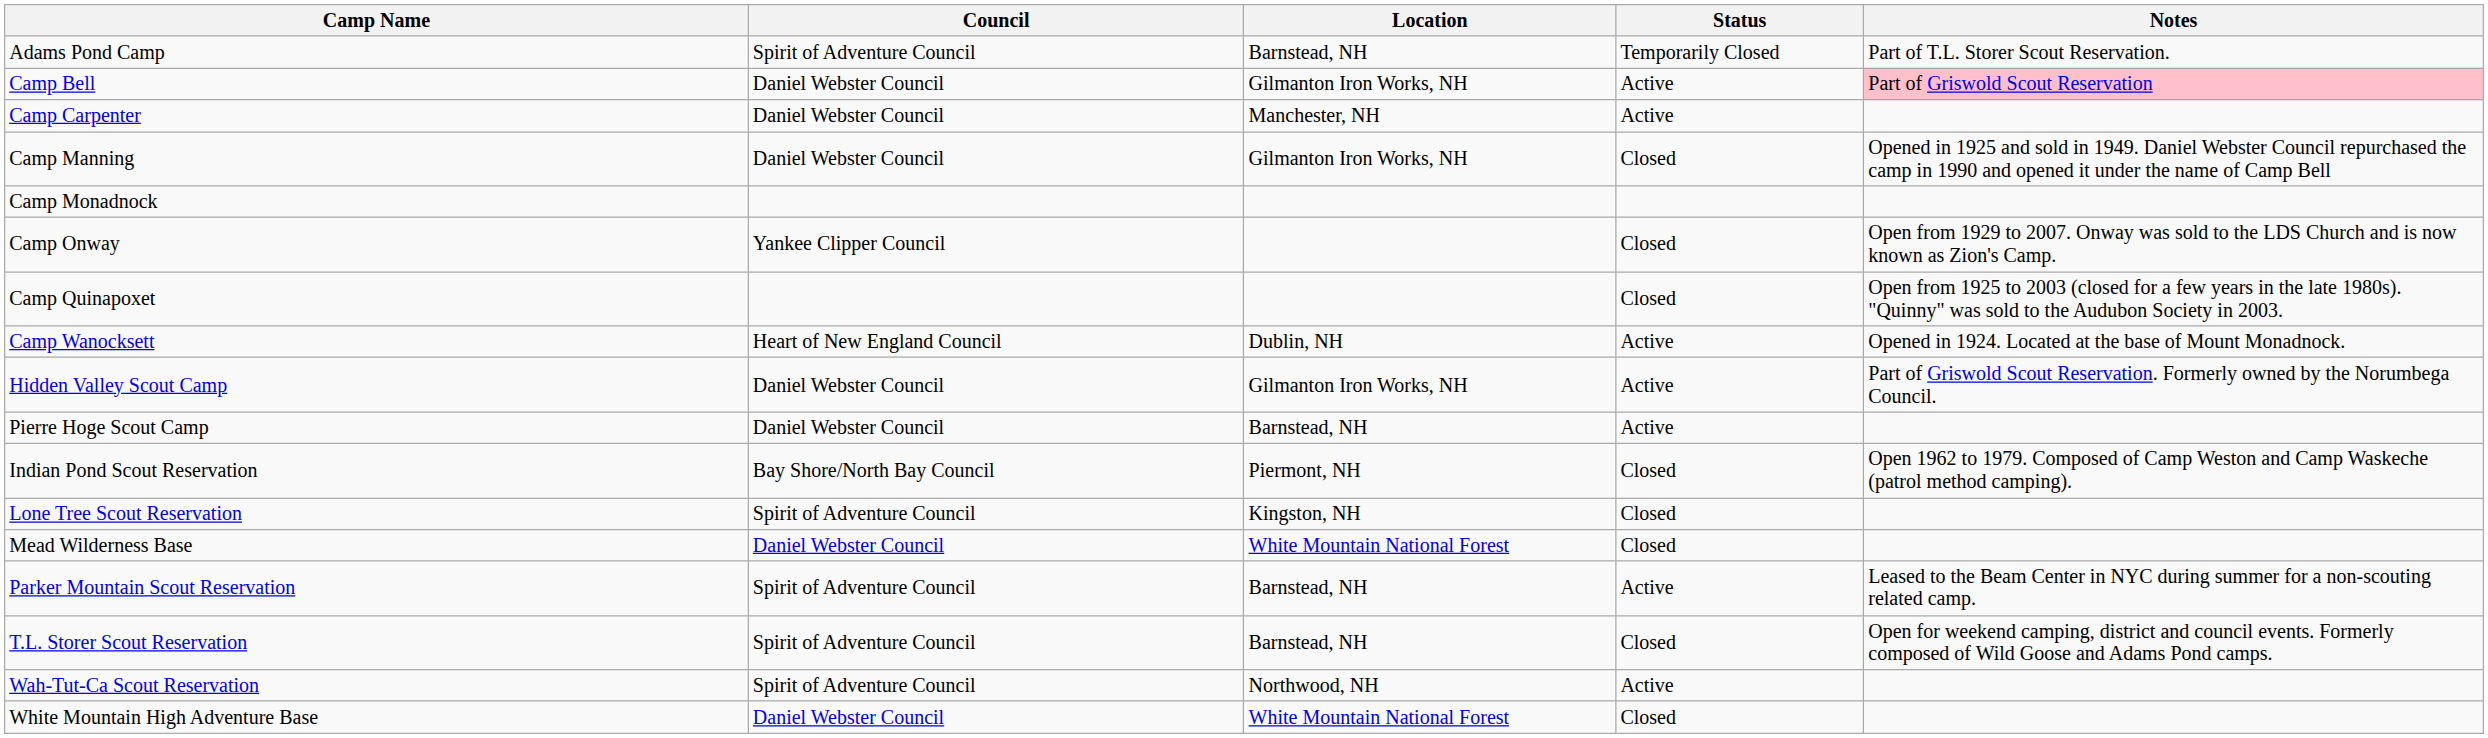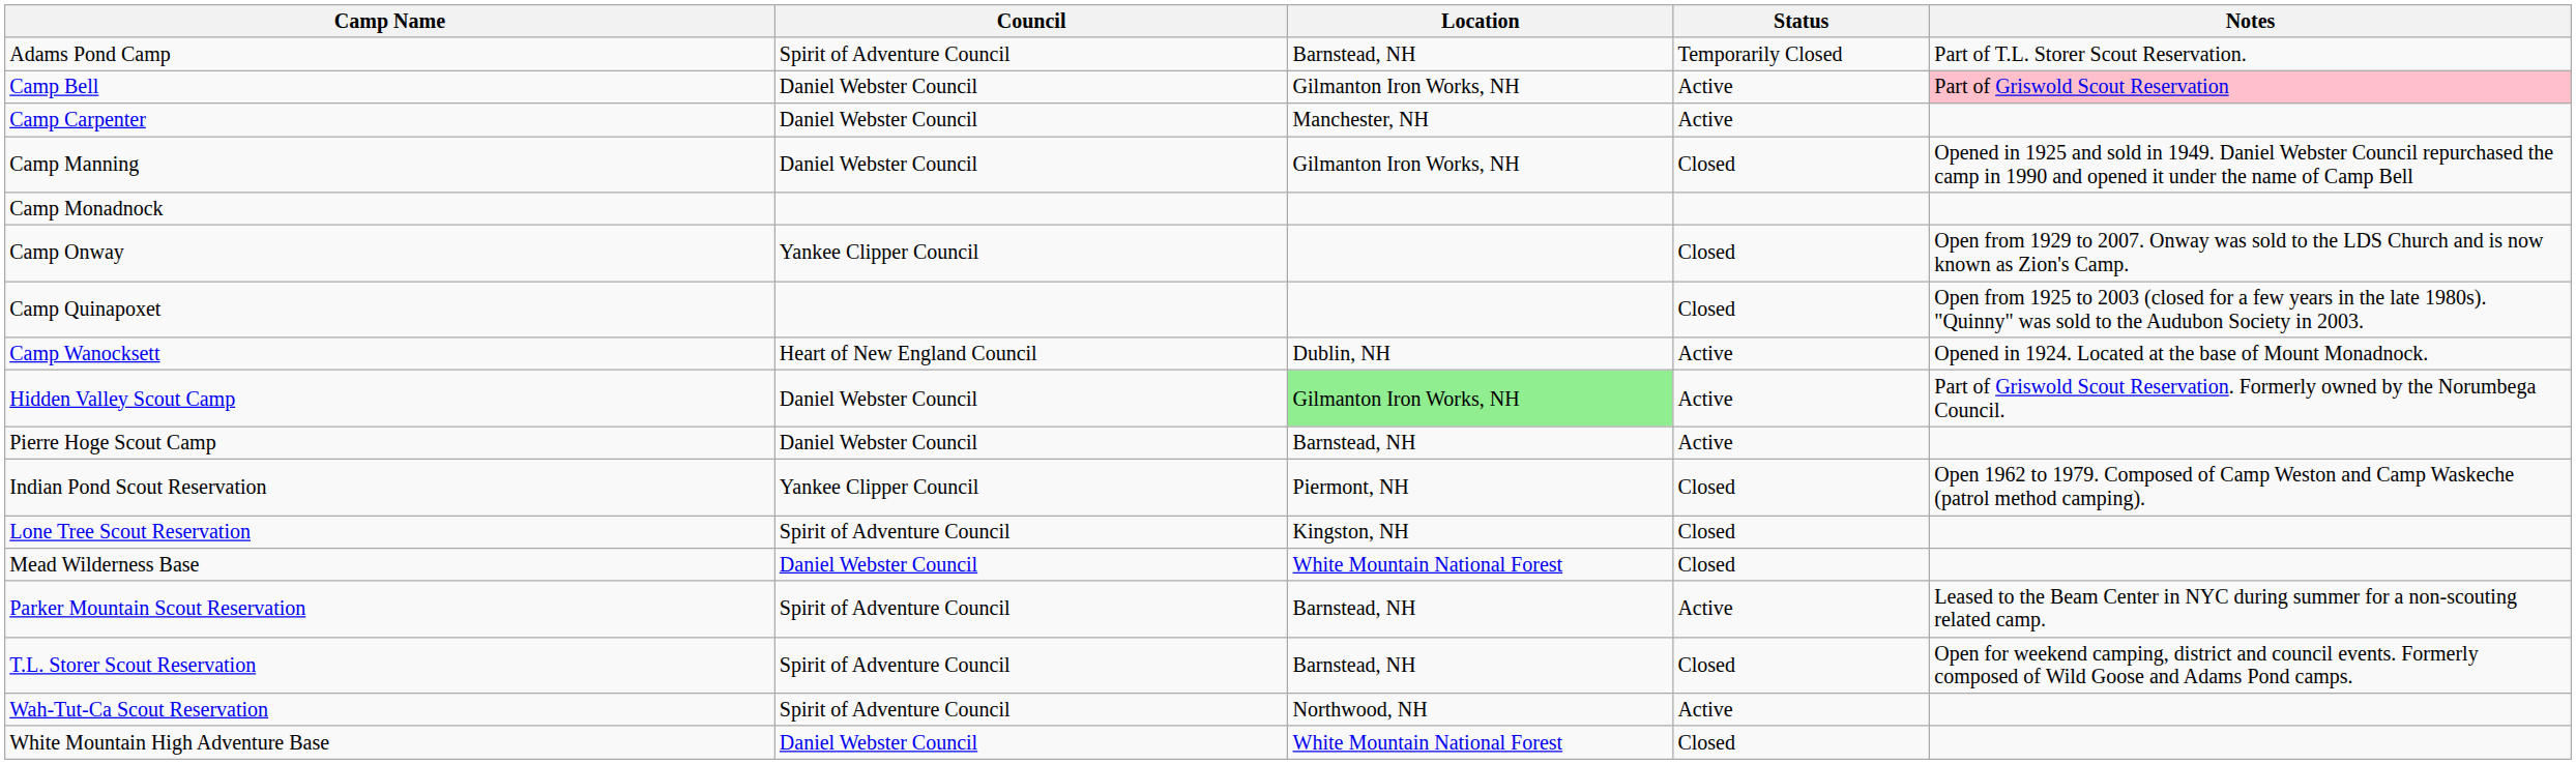Hidden Valley Scout Camp | Location: no background -> lightgreen background
Indian Pond Scout Reservation | Council: Bay Shore/North Bay Council -> Yankee Clipper Council
